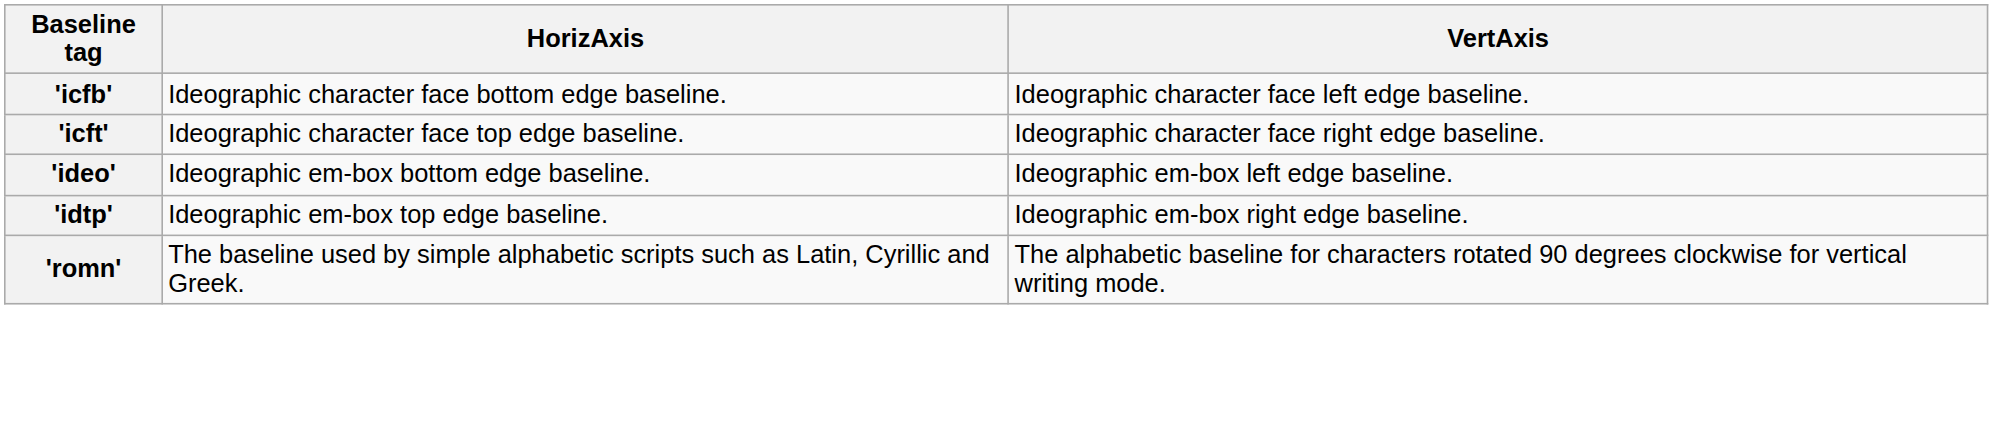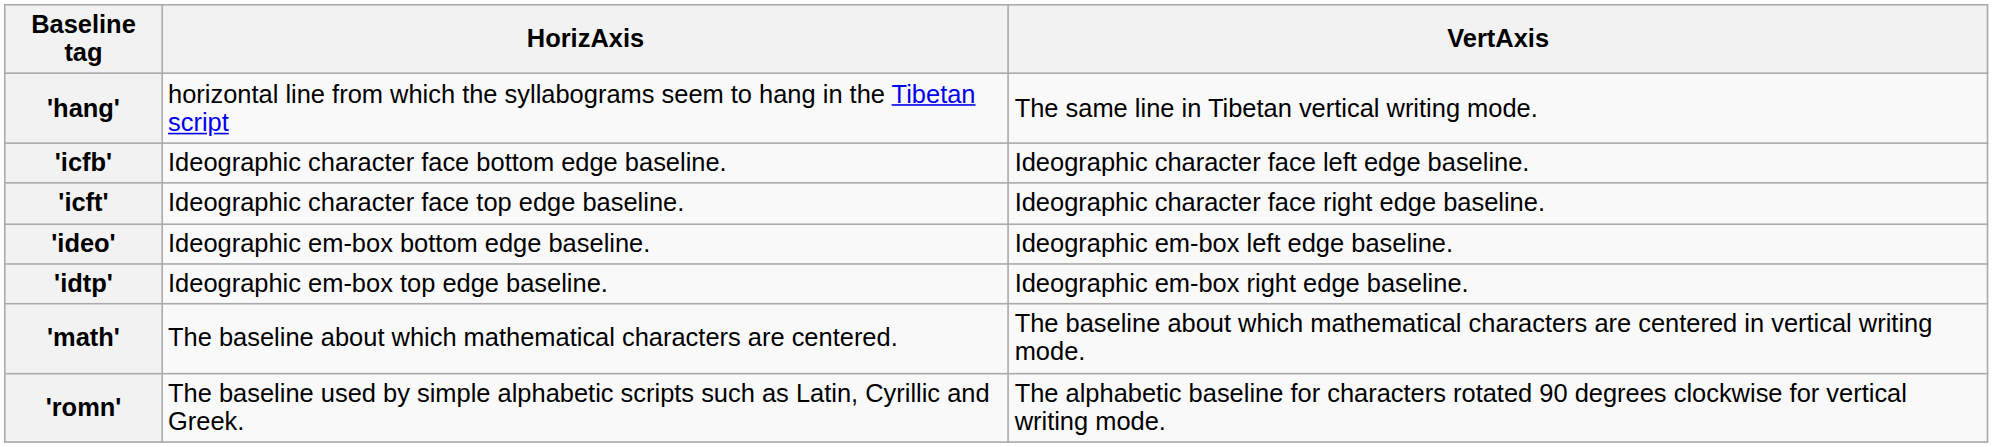+ row: 'hang' | horizontal line from which the syllabograms seem to hang in the Tibetan script | The same line in Tibetan vertical writing mode.
+ row: 'math' | The baseline about which mathematical characters are centered. | The baseline about which mathematical characters are centered in vertical writing mode.
